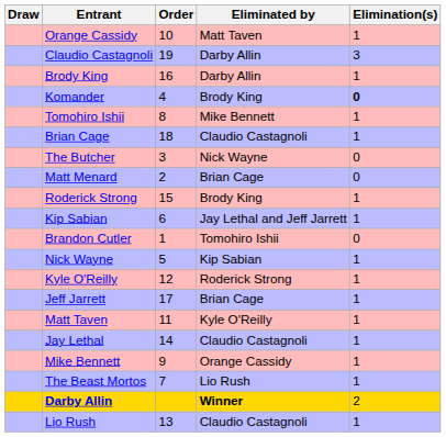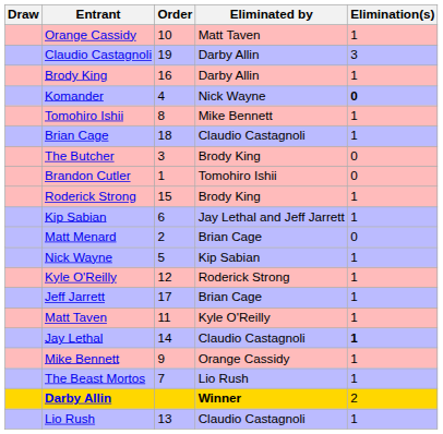Komander | Eliminated by: Brody King -> Nick Wayne
The Butcher | Eliminated by: Nick Wayne -> Brody King
rows swapped: Matt Menard <-> Brandon Cutler
Jay Lethal | Elimination(s): normal -> bold
